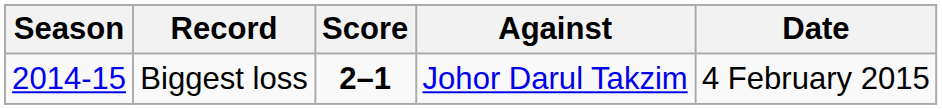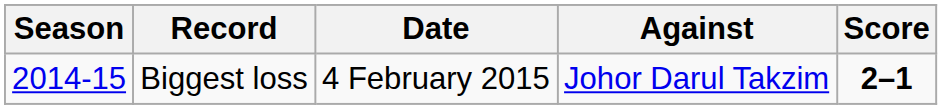columns swapped: Score <-> Date
